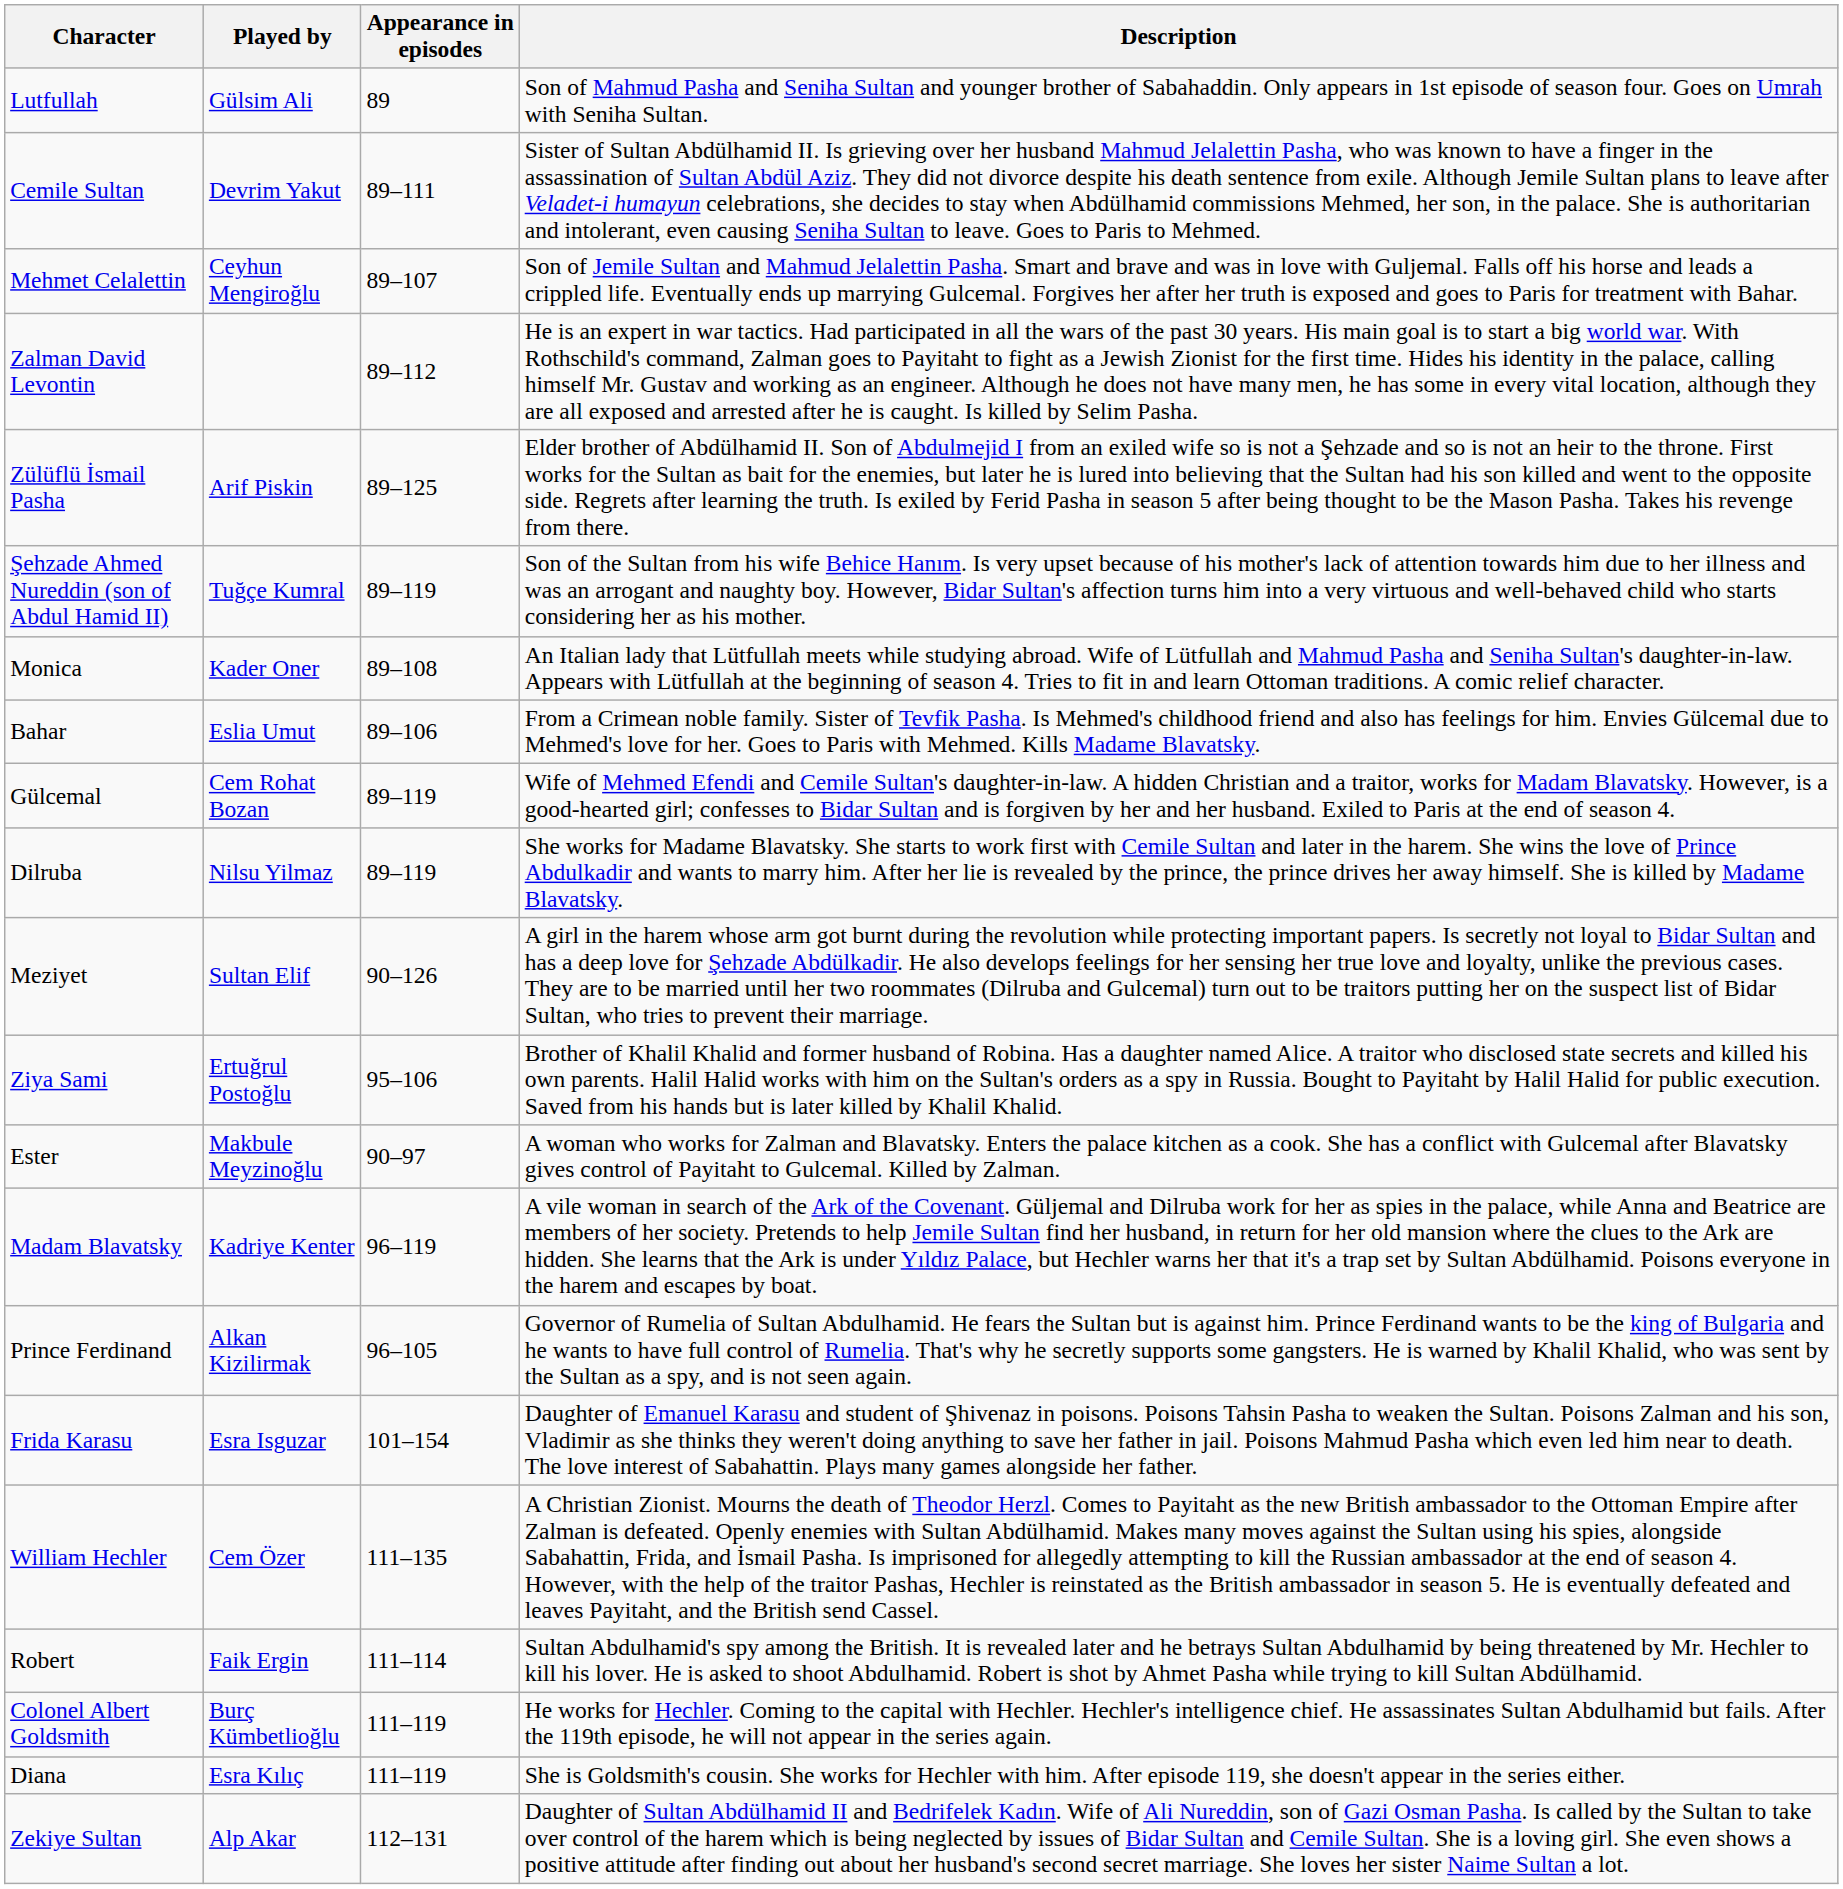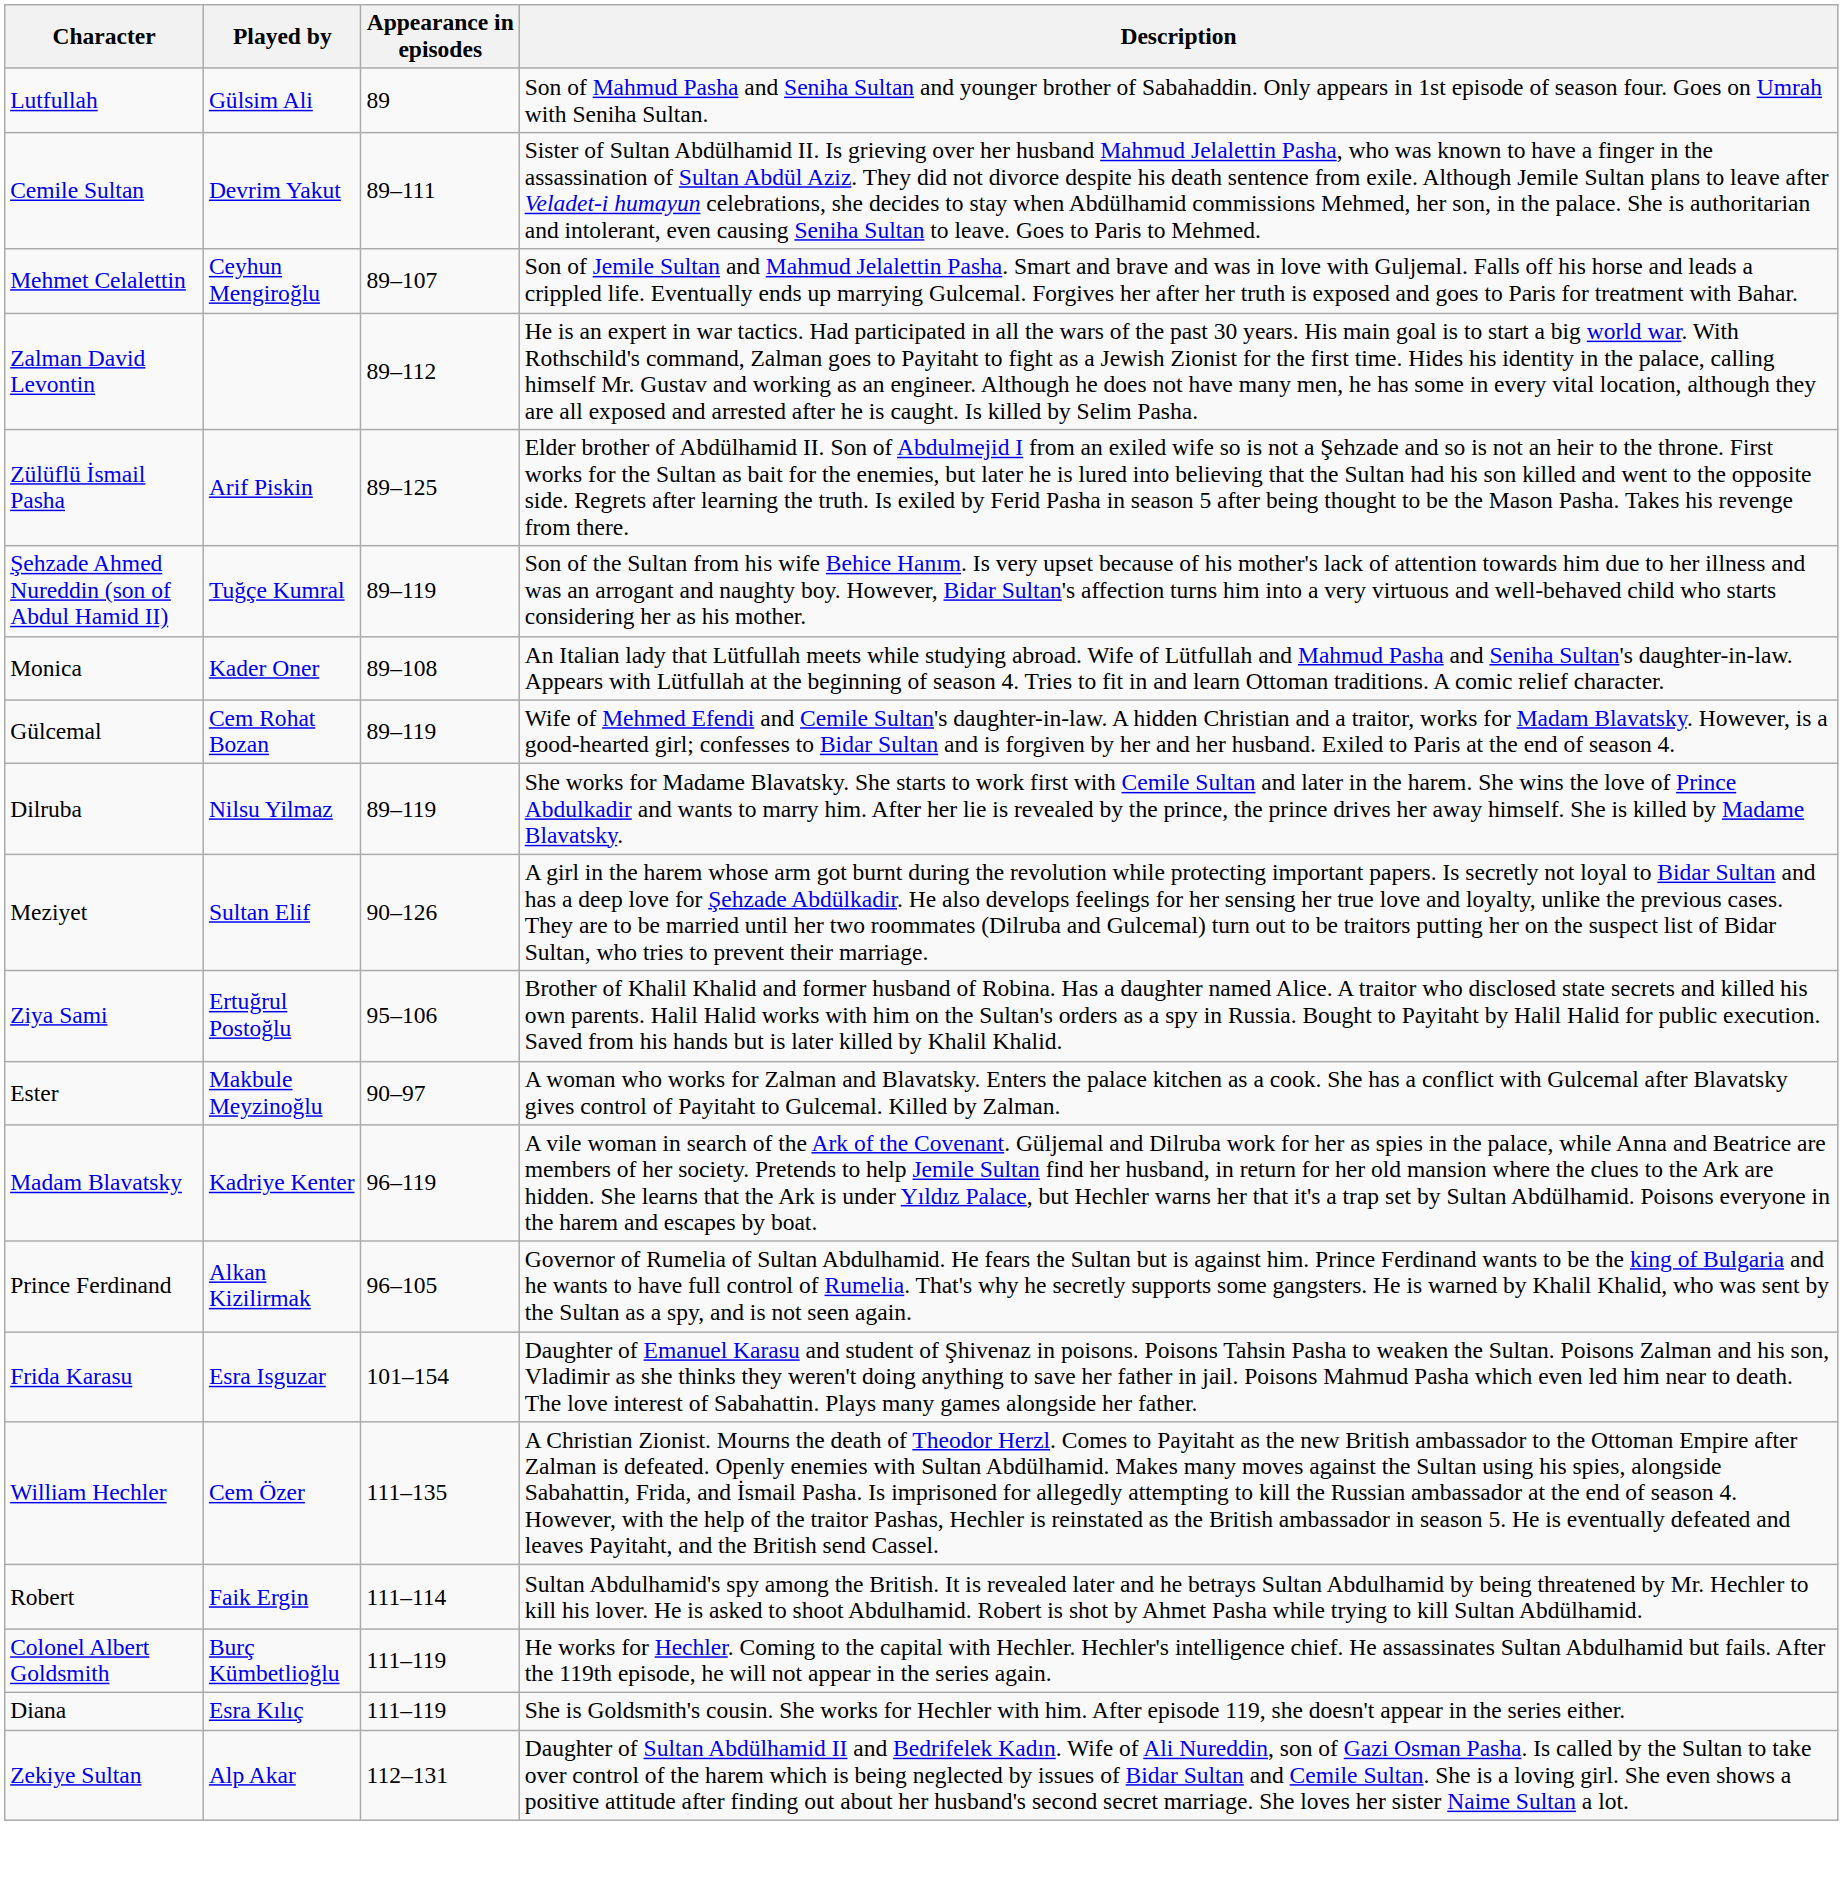- row: Bahar | Eslia Umut | 89–106 | From a Crimean noble family. Sister of Tevfik Pasha. Is Mehmed's childhood friend and also has feelings for him. Envies Gülcemal due to Mehmed's love for her. Goes to Paris with Mehmed. Kills Madame Blavatsky.
